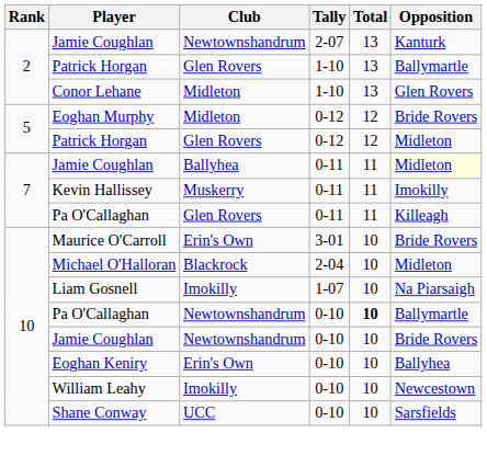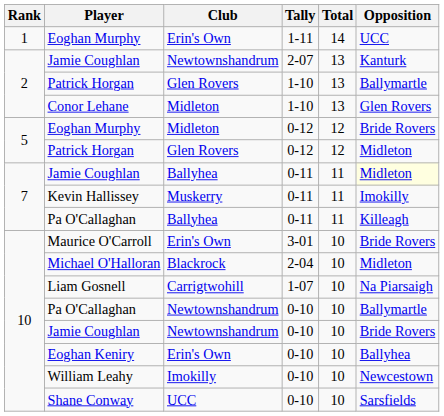+ row: 1 | Eoghan Murphy | Erin's Own | 1-11 | 14 | UCC
Pa O'Callaghan / 0-11 | Club: Glen Rovers -> Ballyhea
Liam Gosnell | Club: Imokilly -> Carrigtwohill
Pa O'Callaghan / 0-10 | Total: bold -> normal
